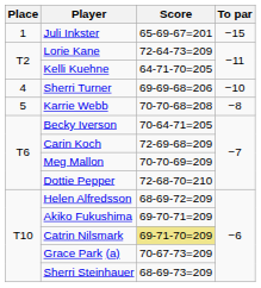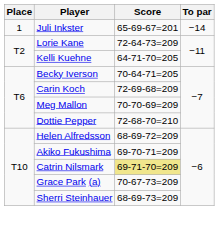Juli Inkster | To par: −15 -> −14
- row: 4 | Sherri Turner | 69-69-68=206 | −10
- row: 5 | Karrie Webb | 70-70-68=208 | −8
